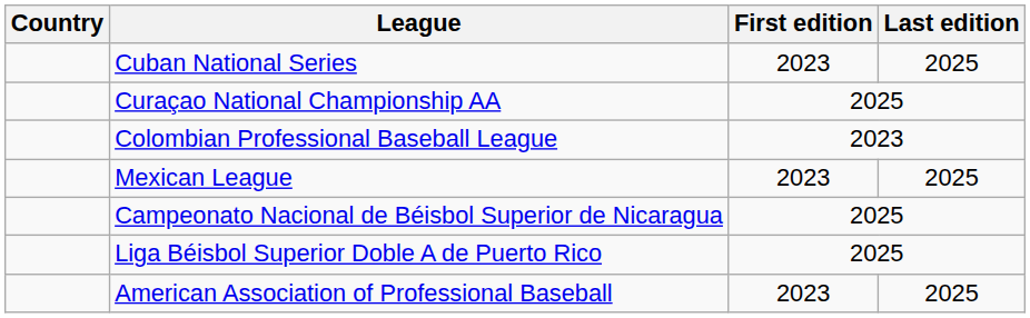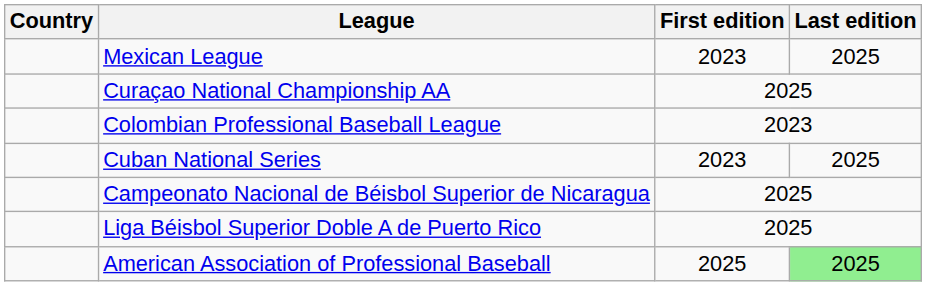rows swapped: Cuban National Series <-> Mexican League
American Association of Professional Baseball | First edition: 2023 -> 2025
American Association of Professional Baseball | Last edition: no background -> lightgreen background
